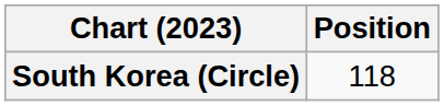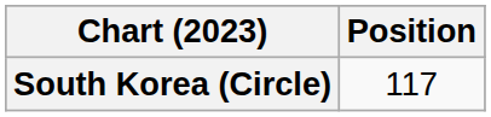South Korea (Circle) | Position: 118 -> 117
